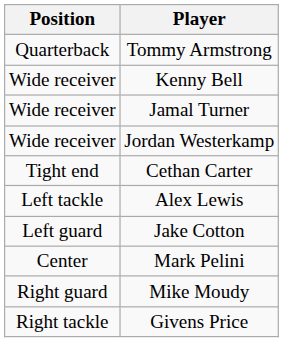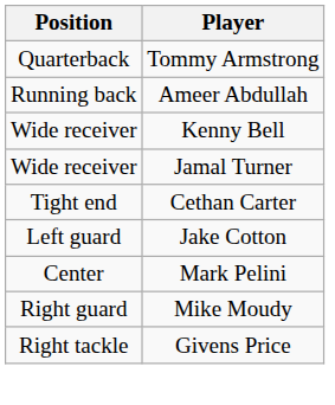+ row: Running back | Ameer Abdullah
- row: Wide receiver | Jordan Westerkamp
- row: Left tackle | Alex Lewis
